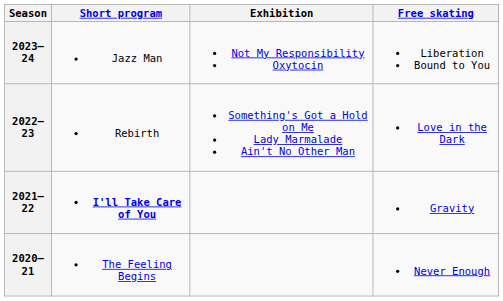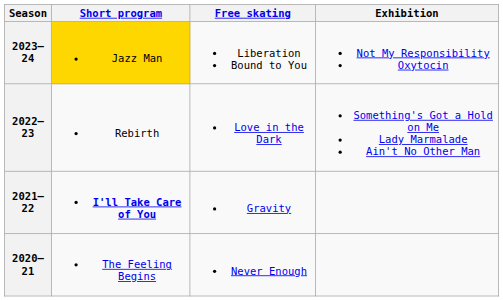columns swapped: Free skating <-> Exhibition
2023–24 | Short program: no background -> gold background
